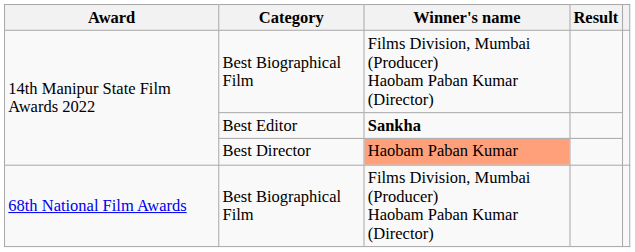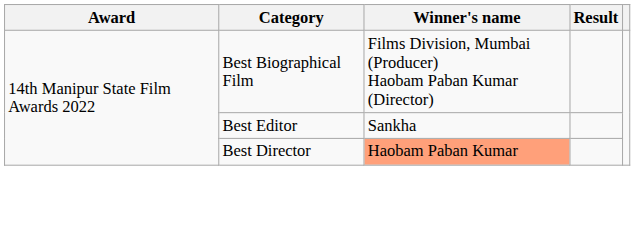Best Editor | Winner's name: bold -> normal
- row: 68th National Film Awards | Best Biographical Film | Films Division, Mumbai (Producer) Haobam Paban Kumar (Director)
